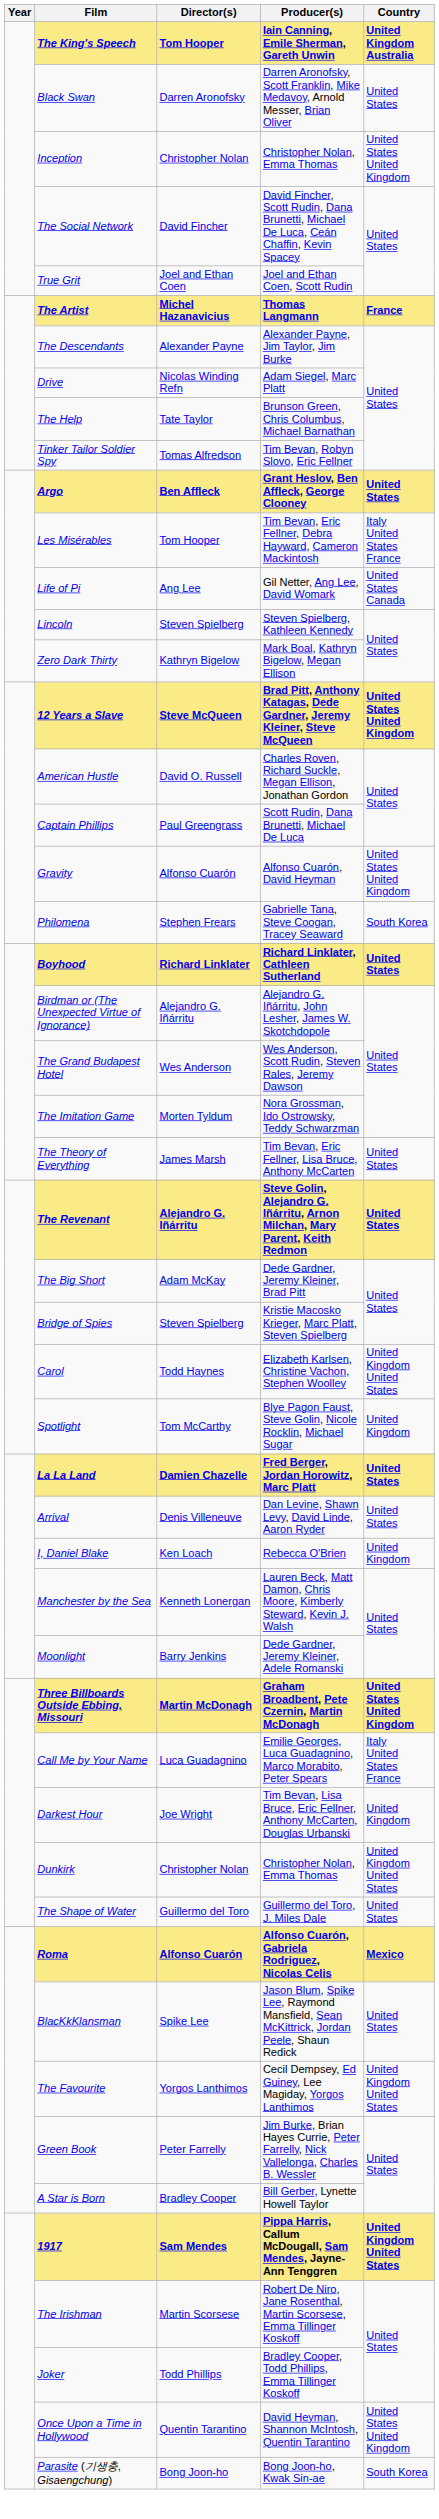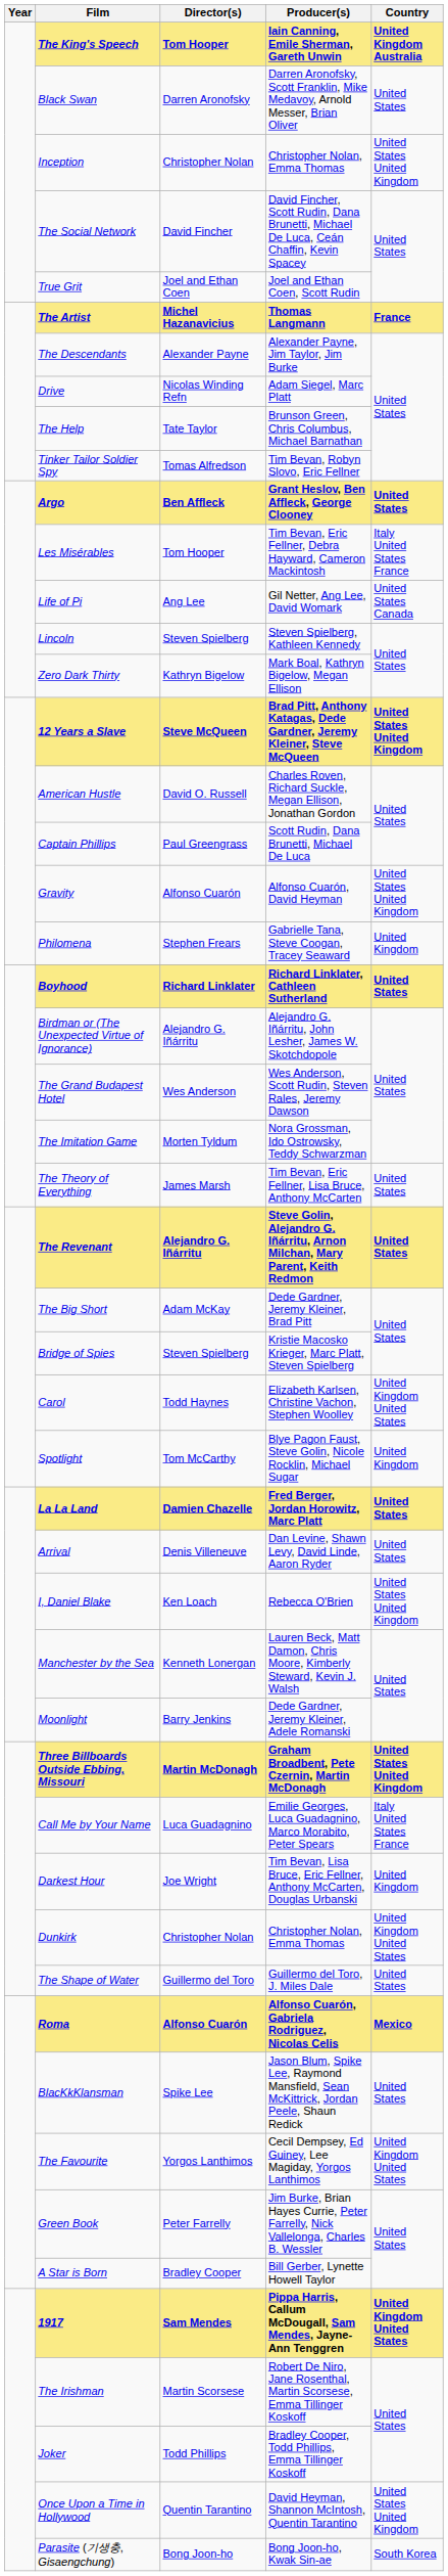Philomena | Country: South Korea -> United Kingdom
I, Daniel Blake | Country: United Kingdom -> United States United Kingdom
